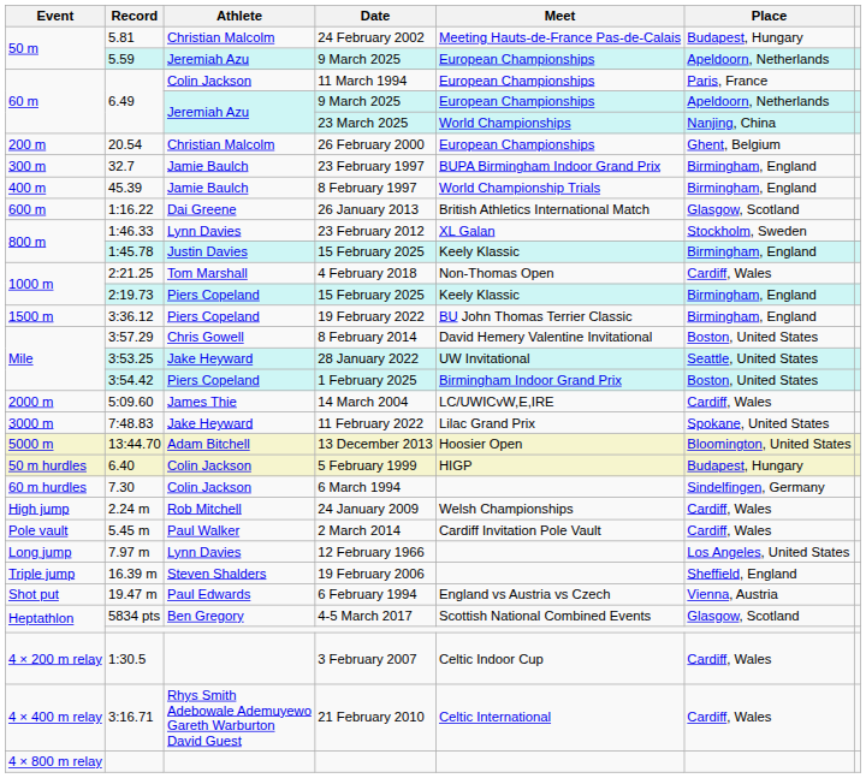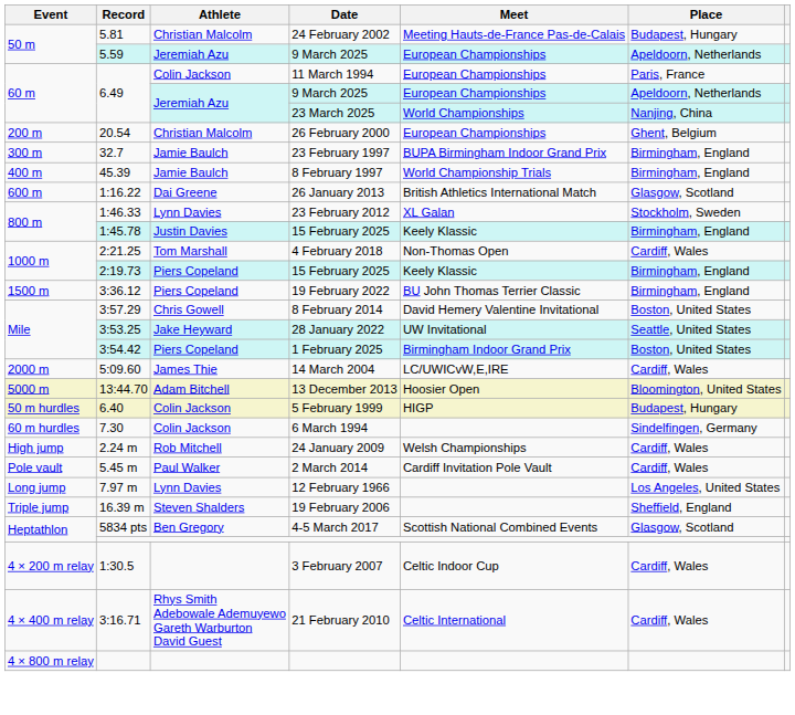- row: 3000 m | 7:48.83 | Jake Heyward | 11 February 2022 | Lilac Grand Prix | Spokane, United States
- row: Shot put | 19.47 m | Paul Edwards | 6 February 1994 | England vs Austria vs Czech | Vienna, Austria
